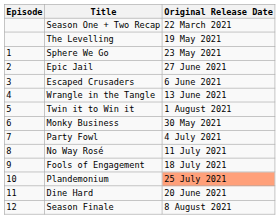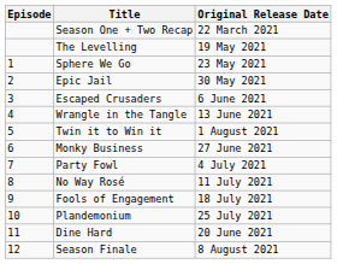Epic Jail | Original Release Date: 27 June 2021 -> 30 May 2021
Monky Business | Original Release Date: 30 May 2021 -> 27 June 2021
Plandemonium | Original Release Date: lightsalmon background -> no background
